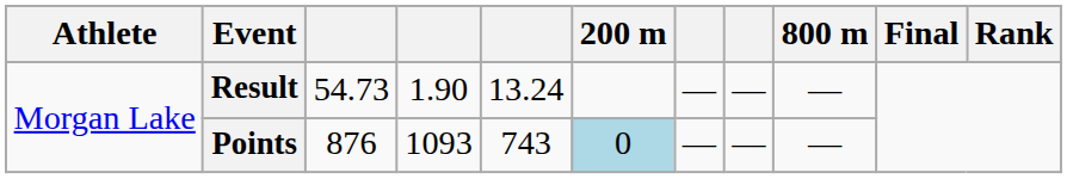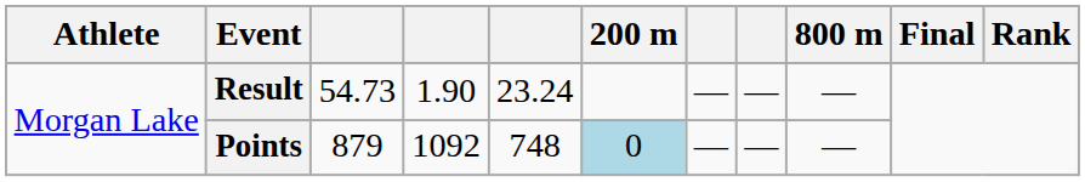Result | column 5: 13.24 -> 23.24
Points | column 3: 876 -> 879
Points | column 4: 1093 -> 1092
Points | column 5: 743 -> 748
